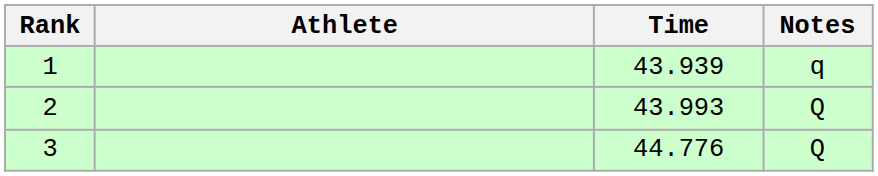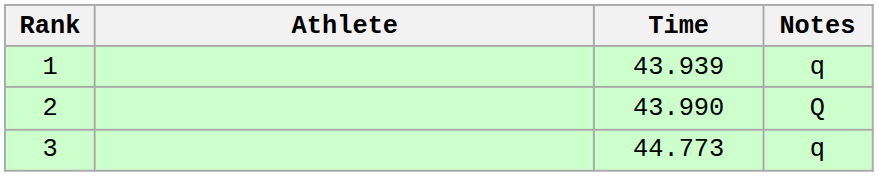2 | Time: 43.993 -> 43.990
3 | Time: 44.776 -> 44.773
3 | Notes: Q -> q
